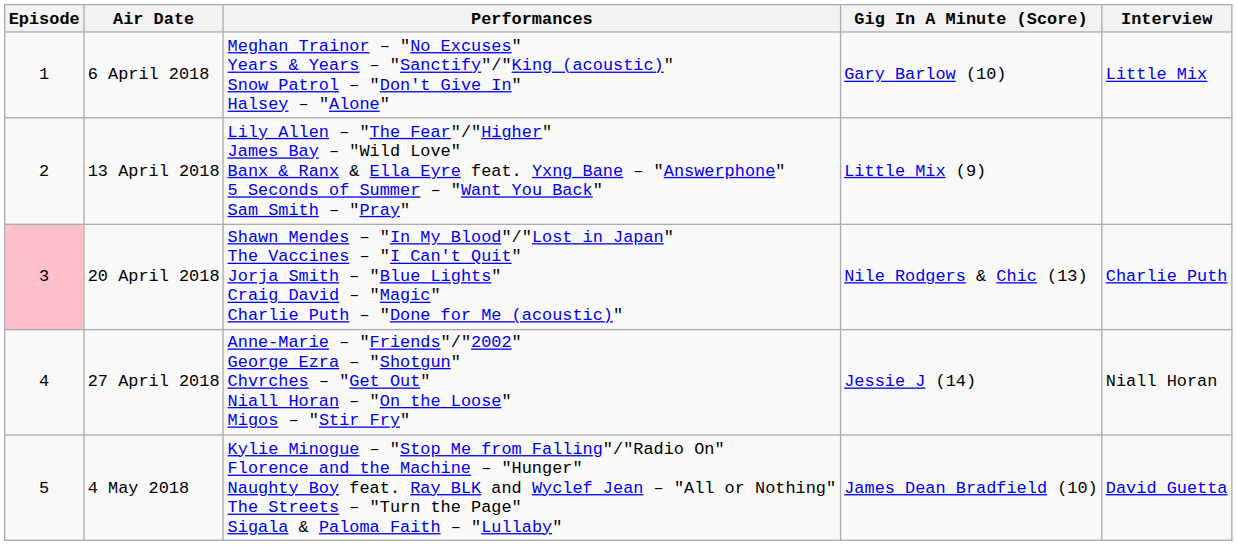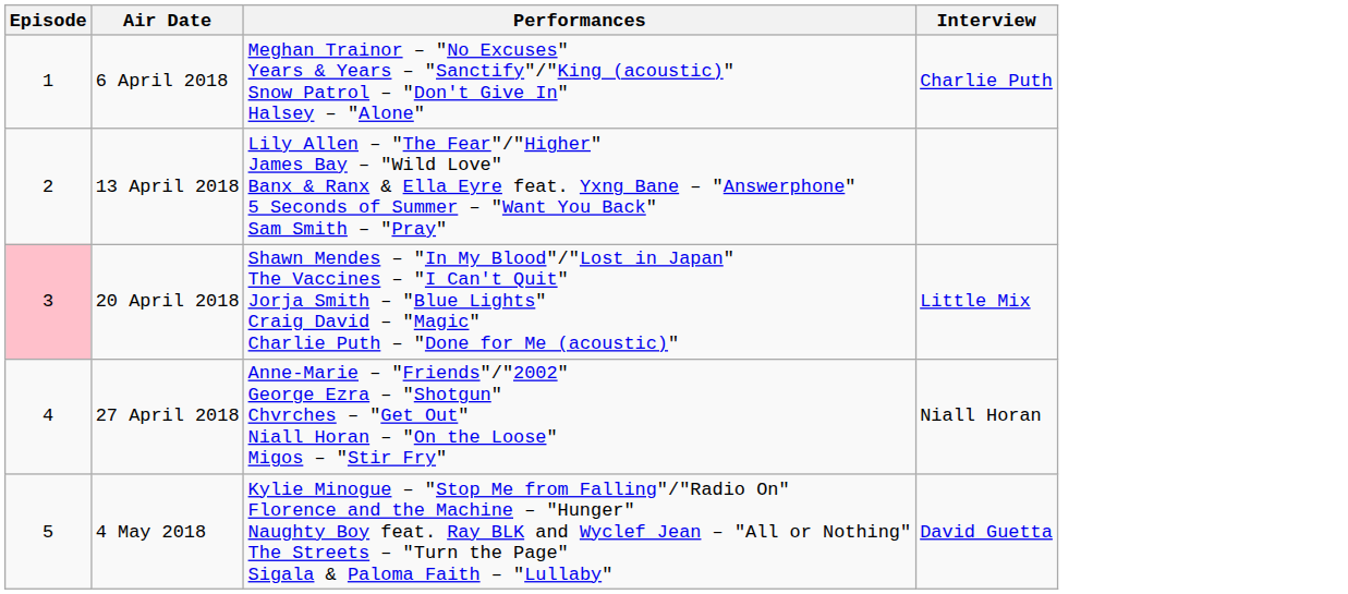- column: Gig In A Minute (Score) | Gary Barlow (10) | Little Mix (9) | Nile Rodgers & Chic (13) | Jessie J (14) | James Dean Bradfield (10)
6 April 2018 | Interview: Little Mix -> Charlie Puth
20 April 2018 | Interview: Charlie Puth -> Little Mix
